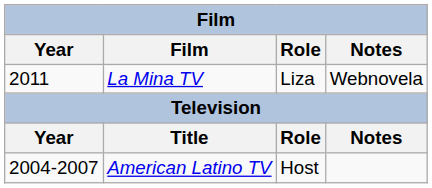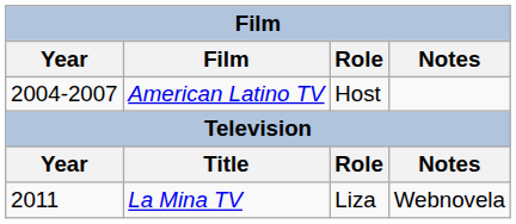rows swapped: La Mina TV <-> American Latino TV
